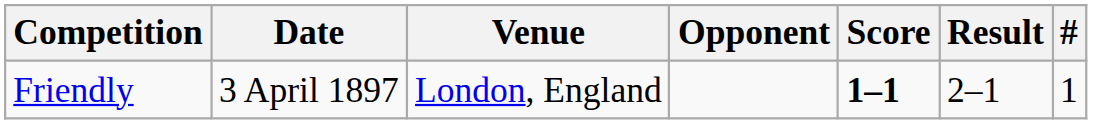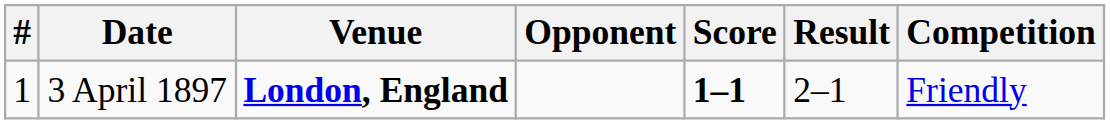columns swapped: # <-> Competition
3 April 1897 | Venue: normal -> bold
